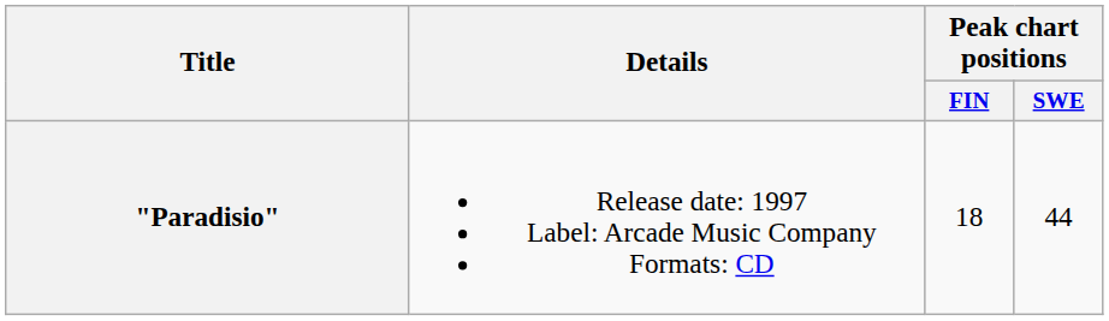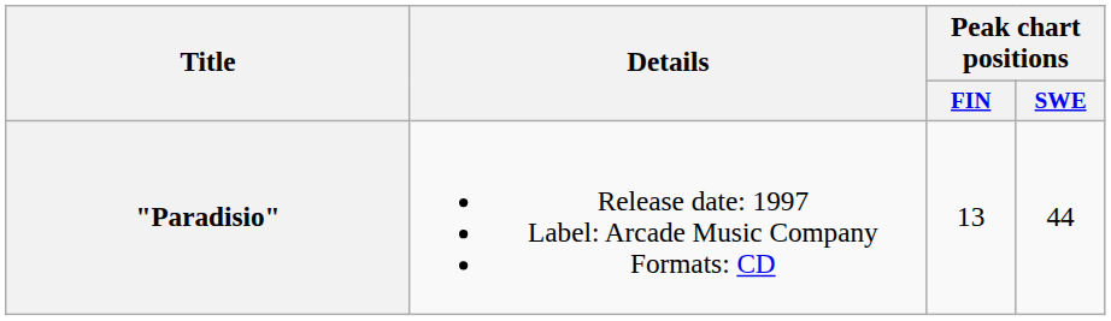"Paradisio" | Peak chart positions / FIN: 18 -> 13
